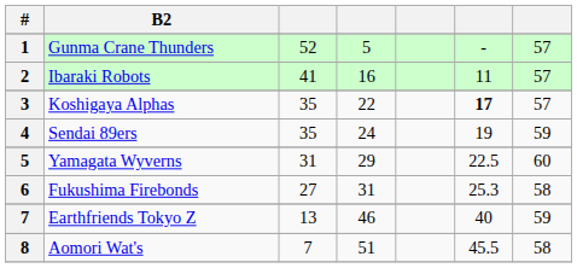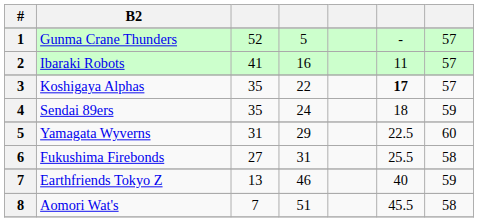Sendai 89ers | column 6: 19 -> 18
Fukushima Firebonds | column 6: 25.3 -> 25.5
